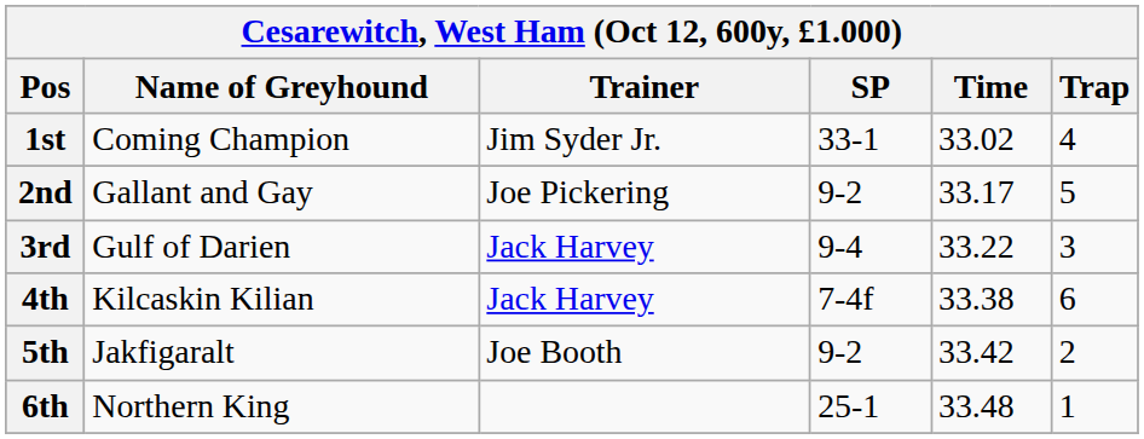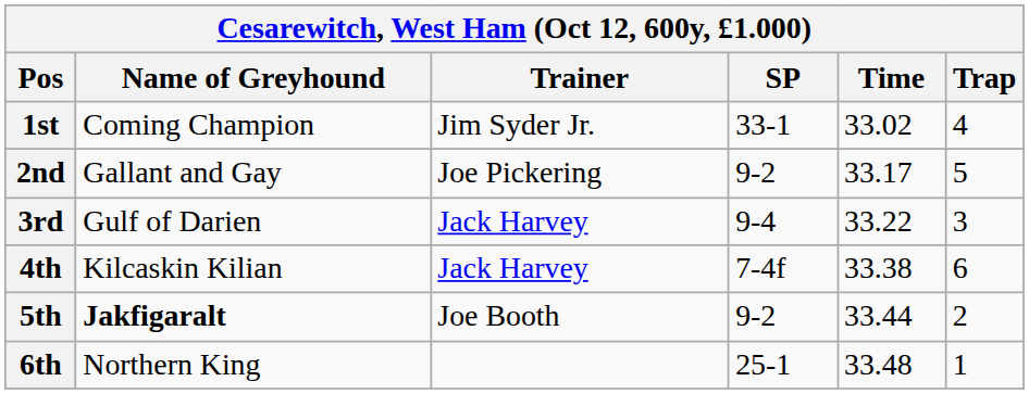5th | Name of Greyhound: normal -> bold
5th | Time: 33.42 -> 33.44
